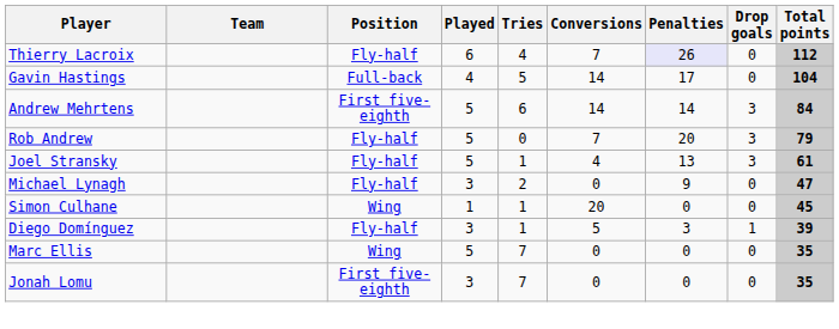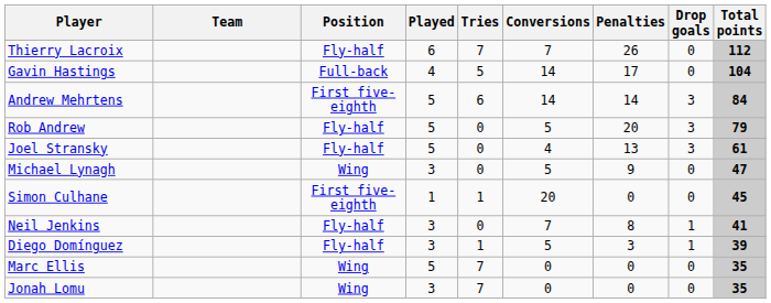Thierry Lacroix | Tries: 4 -> 7
Thierry Lacroix | Penalties: lavender background -> no background
Rob Andrew | Conversions: 7 -> 5
Joel Stransky | Tries: 1 -> 0
Michael Lynagh | Position: Fly-half -> Wing
Michael Lynagh | Tries: 2 -> 0
Michael Lynagh | Conversions: 0 -> 5
Simon Culhane | Position: Wing -> First five-eighth
+ row: Neil Jenkins | Fly-half | 3 | 0 | 7 | 8 | 1 | 41
Jonah Lomu | Position: First five-eighth -> Wing
